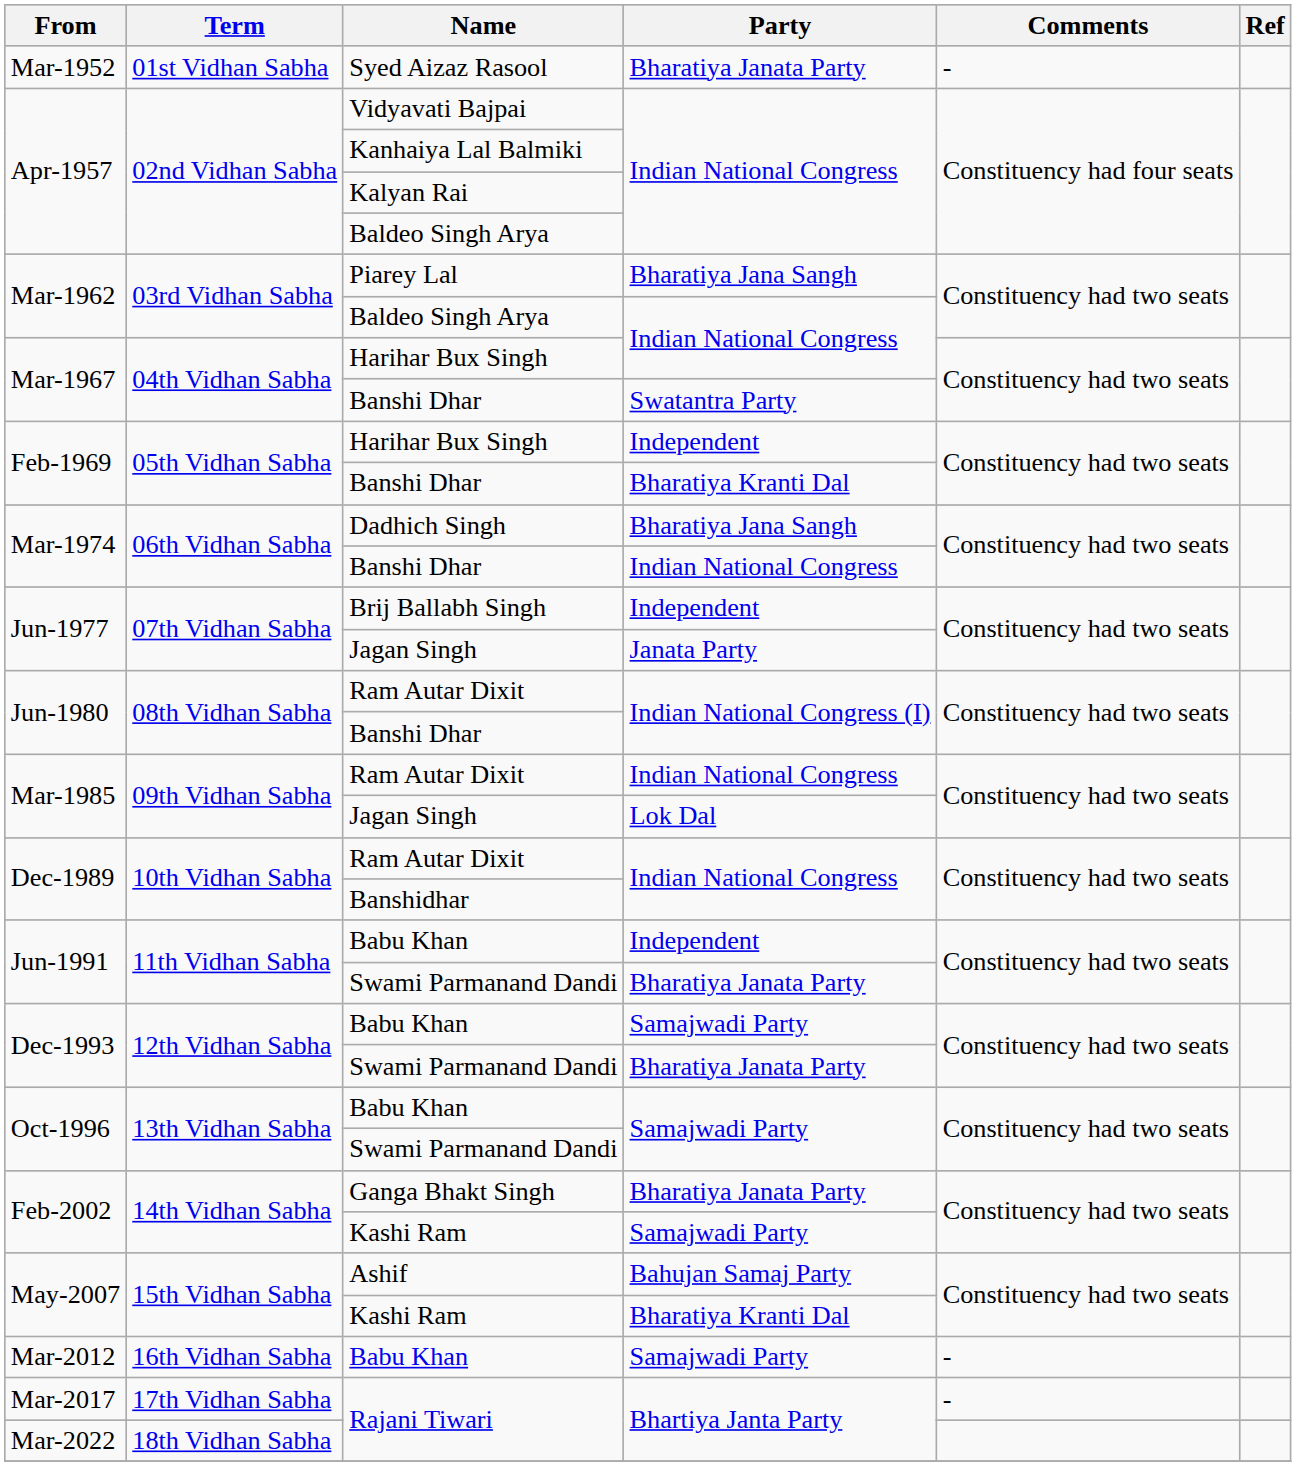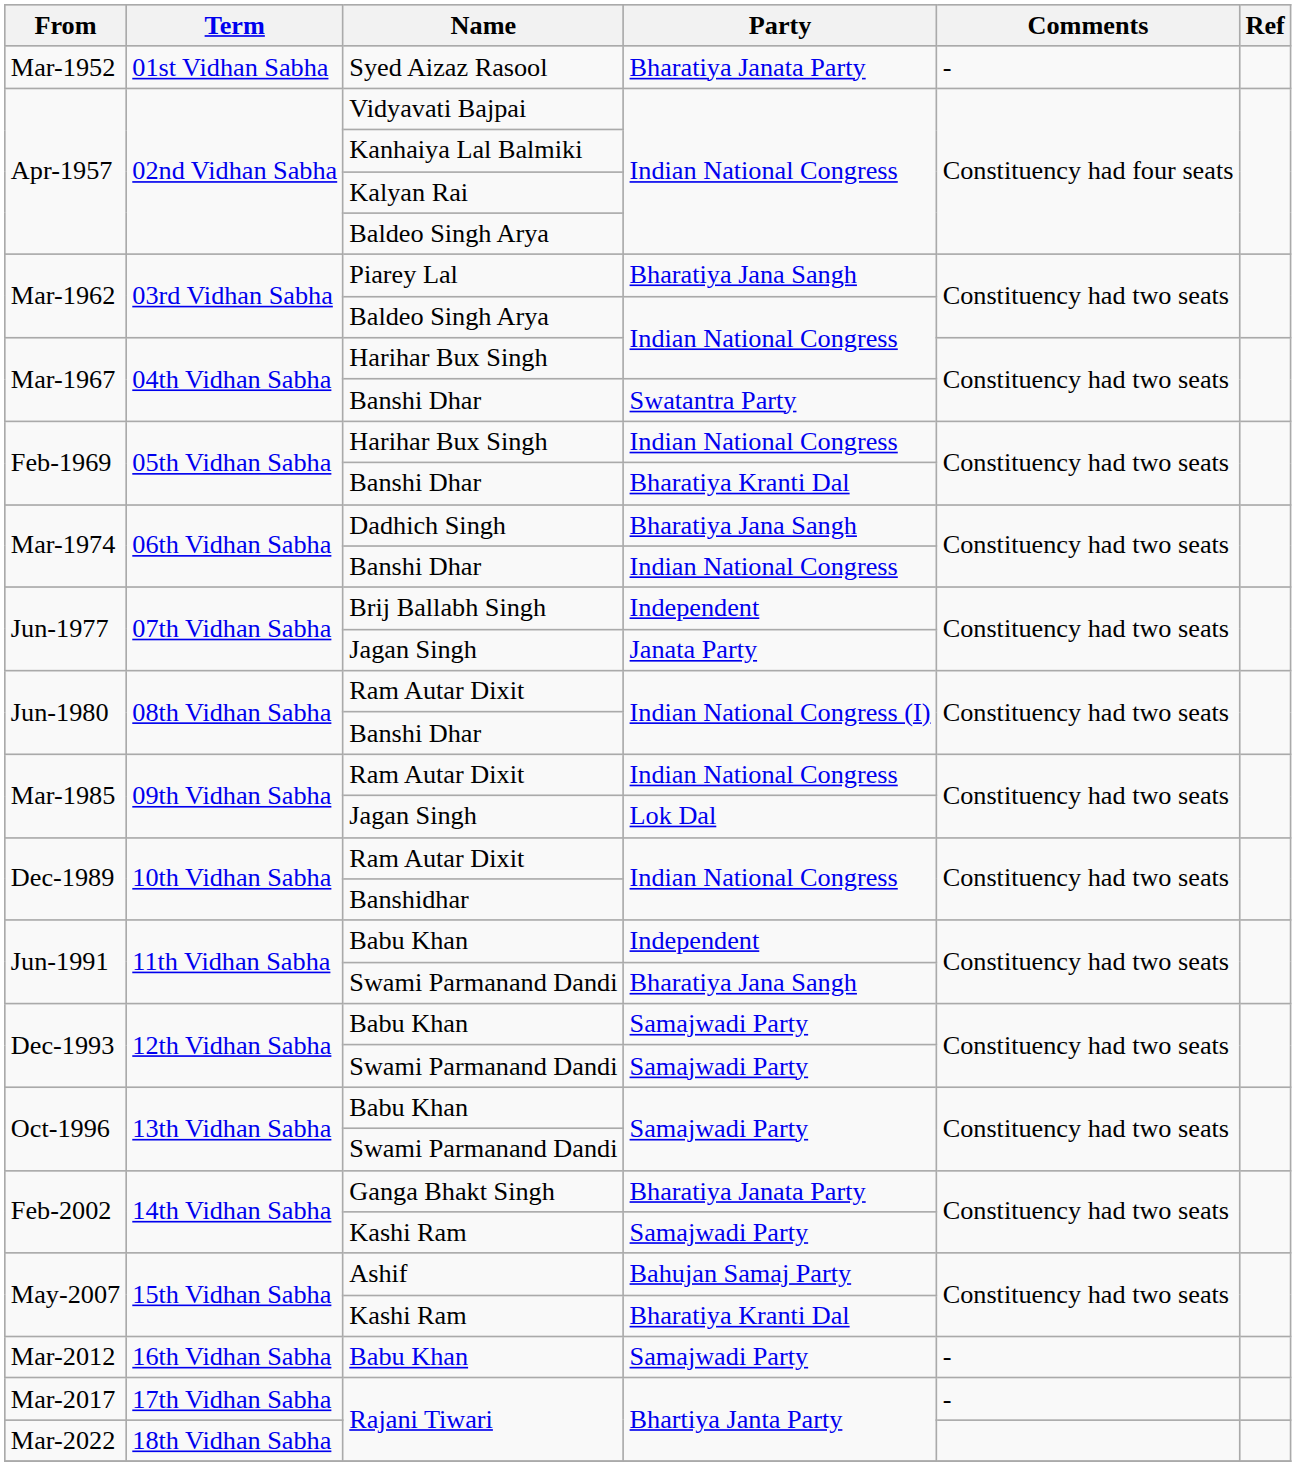Feb-1969 / Harihar Bux Singh | Party: Independent -> Indian National Congress
Jun-1991 / Swami Parmanand Dandi | Party: Bharatiya Janata Party -> Bharatiya Jana Sangh
Dec-1993 / Swami Parmanand Dandi | Party: Bharatiya Janata Party -> Samajwadi Party
